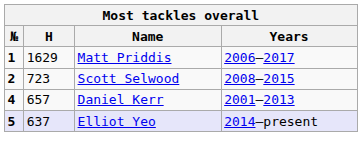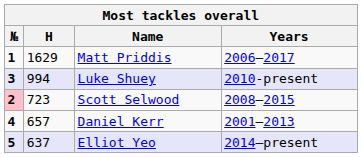+ row: 3 | 994 | Luke Shuey | 2010-present
Scott Selwood | №: no background -> pink background
